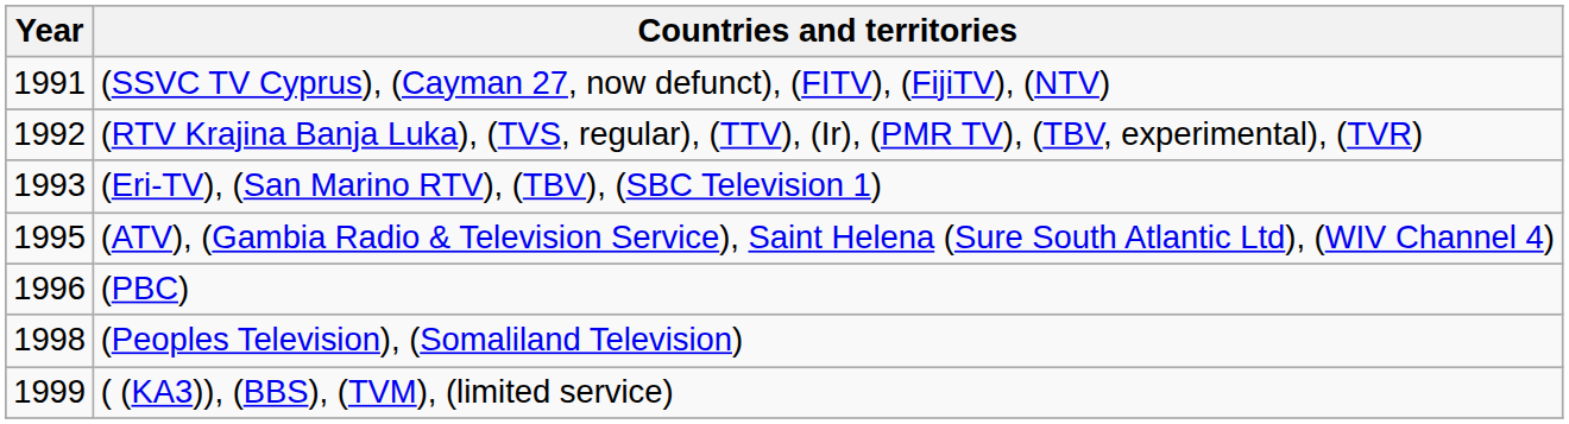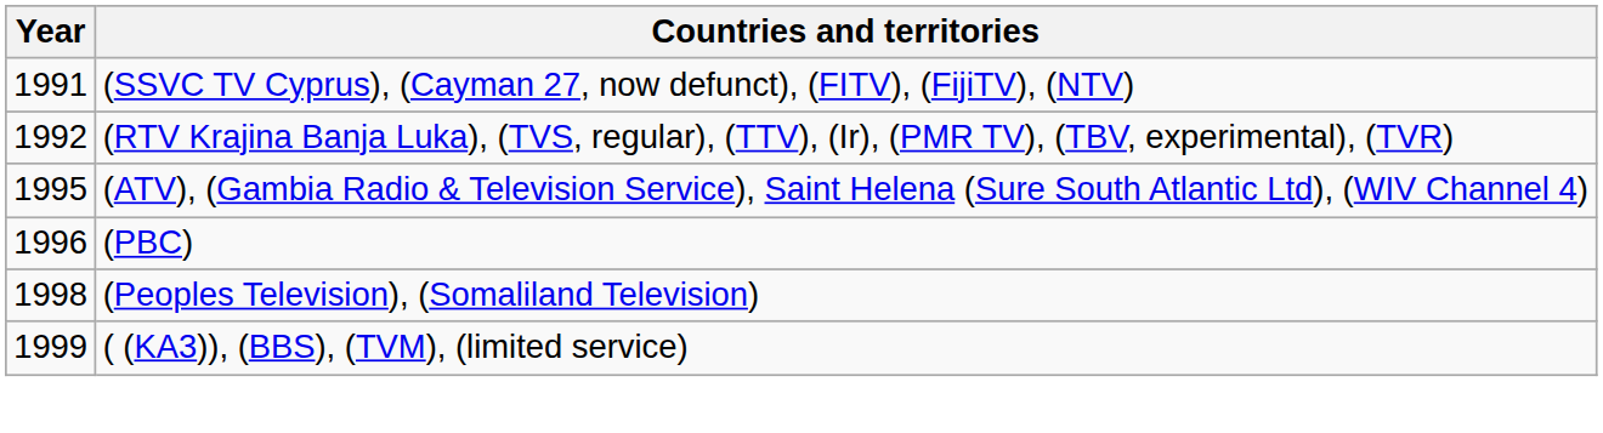- row: 1993 | (Eri-TV), (San Marino RTV), (TBV), (SBC Television 1)
